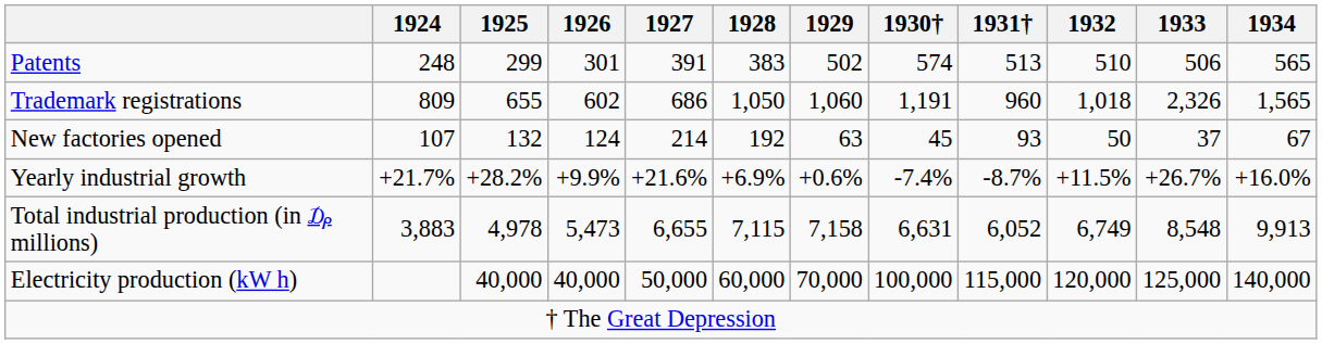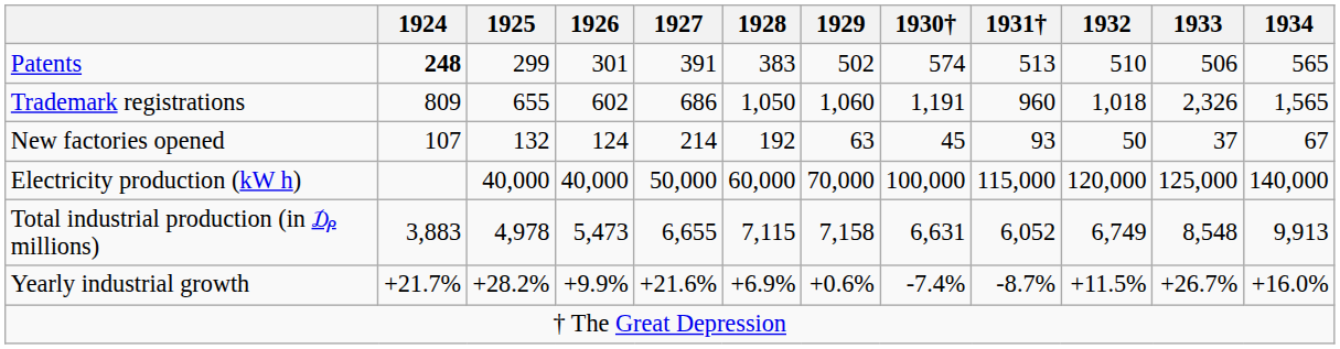Patents | 1924: normal -> bold
rows swapped: Electricity production (kW h) <-> Yearly industrial growth
